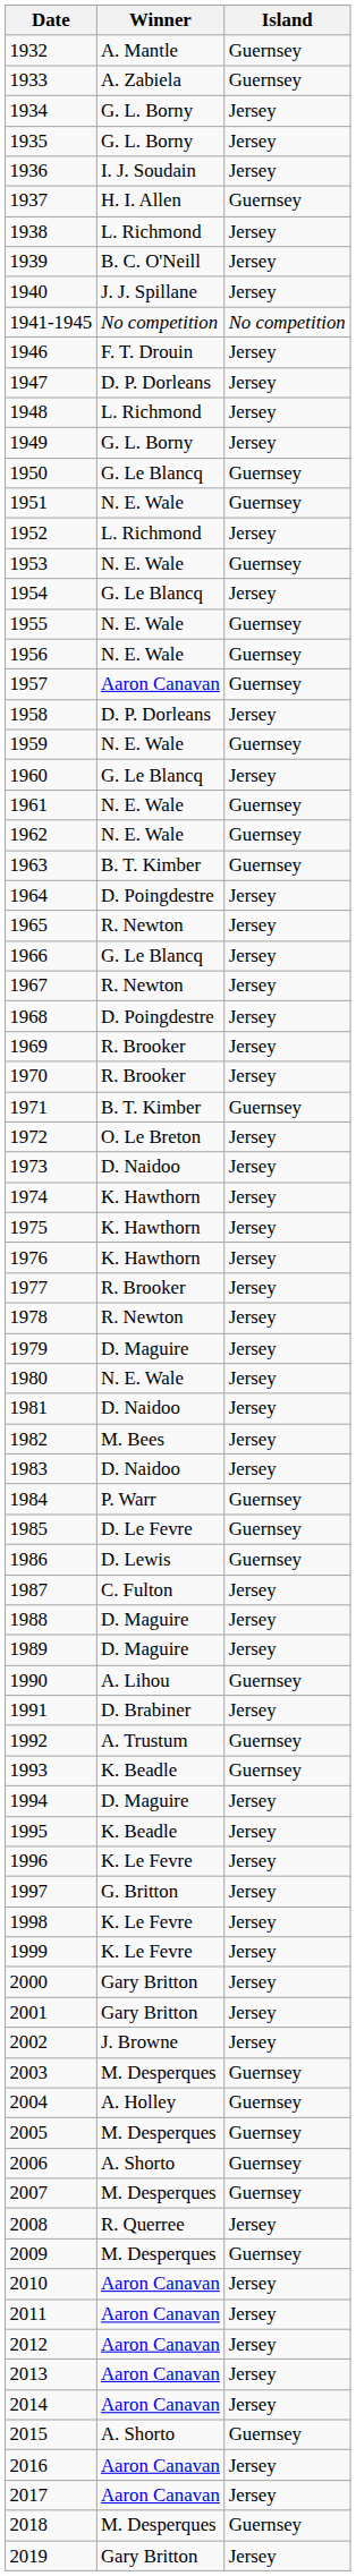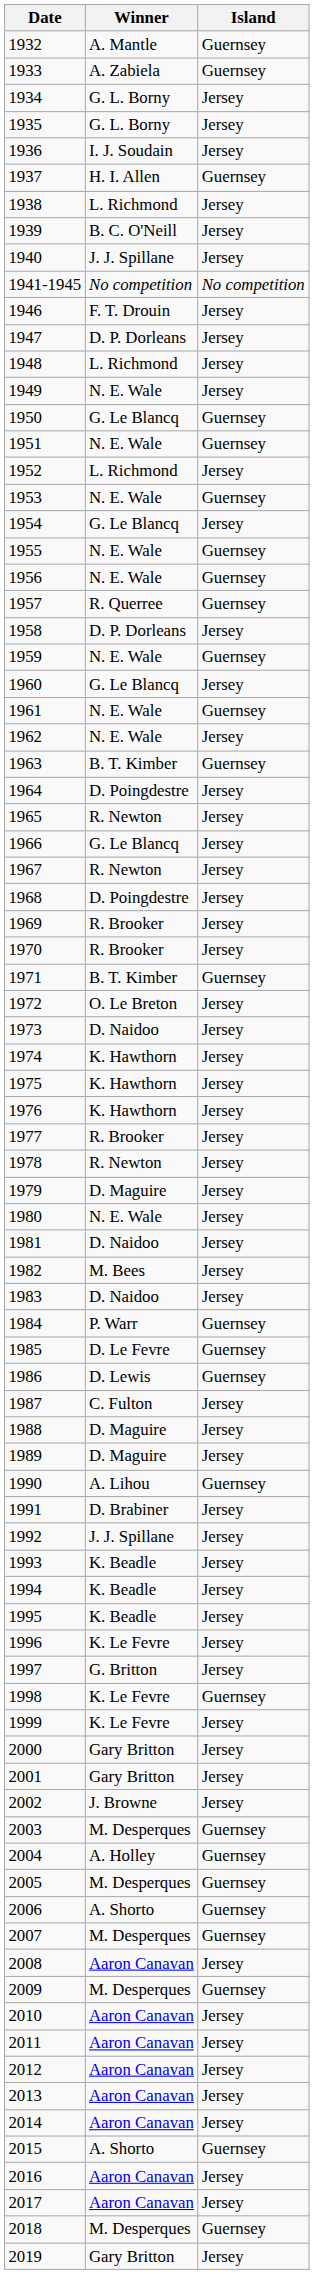1949 | Winner: G. L. Borny -> N. E. Wale
1957 | Winner: Aaron Canavan -> R. Querree
1962 | Island: Guernsey -> Jersey
1992 | Winner: A. Trustum -> J. J. Spillane
1992 | Island: Guernsey -> Jersey
1993 | Island: Guernsey -> Jersey
1994 | Winner: D. Maguire -> K. Beadle
1998 | Island: Jersey -> Guernsey
2008 | Winner: R. Querree -> Aaron Canavan
